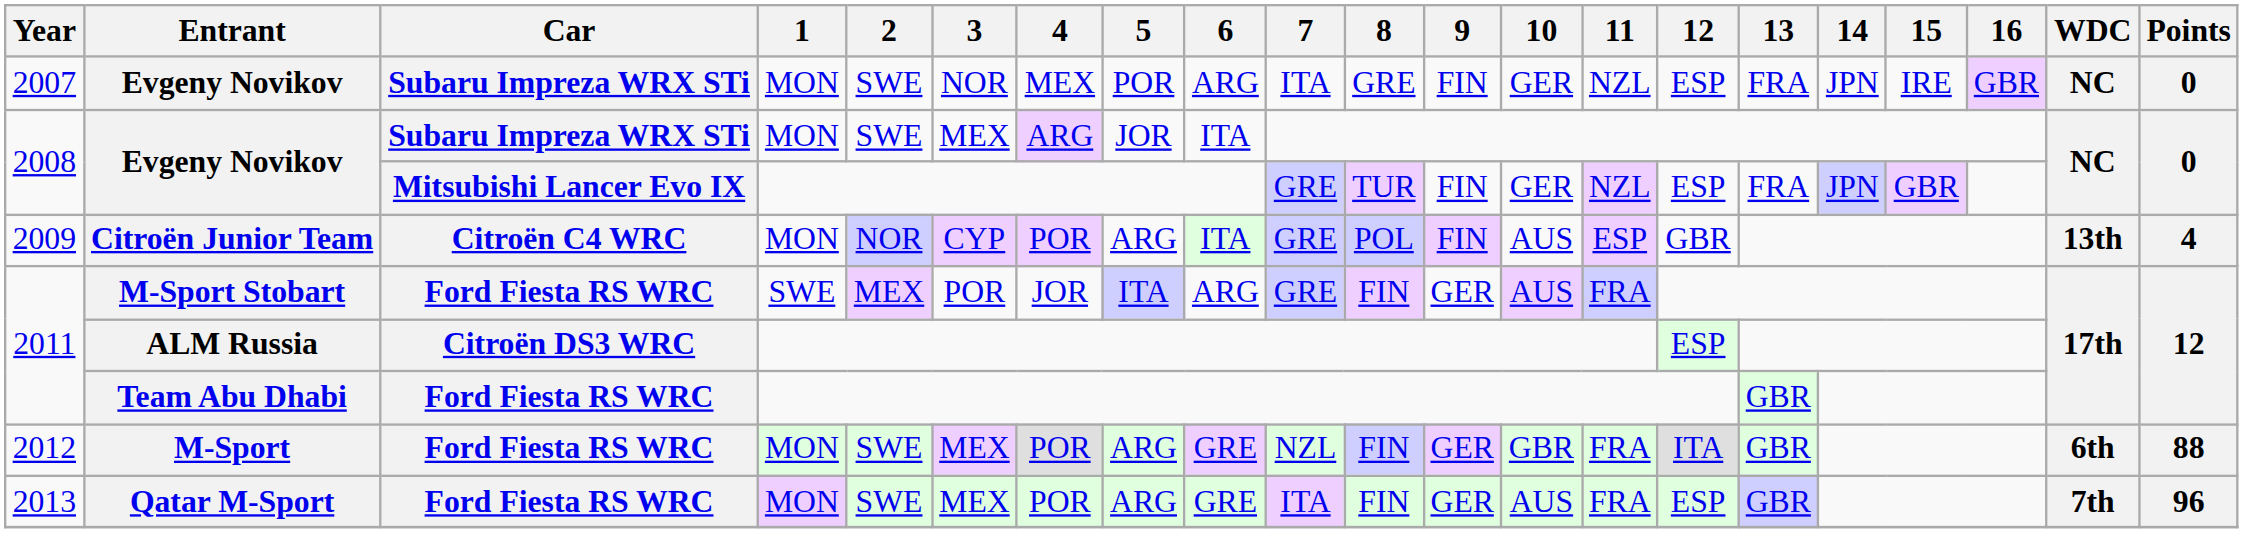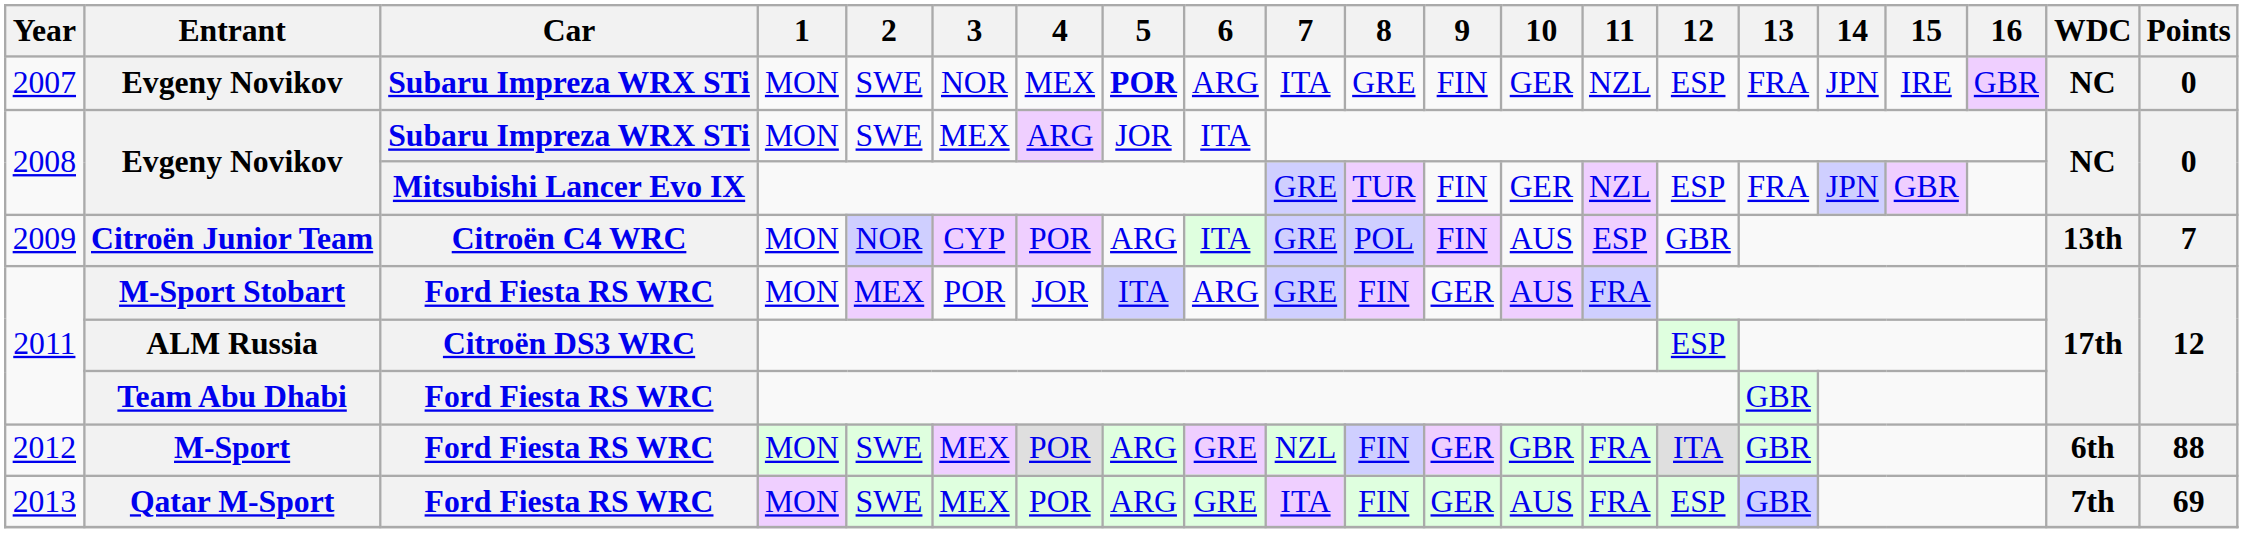2007 / Evgeny Novikov | 5: normal -> bold
Citroën Junior Team | Points: 4 -> 7
M-Sport Stobart | 1: SWE -> MON
Qatar M-Sport | Points: 96 -> 69
